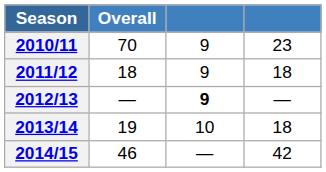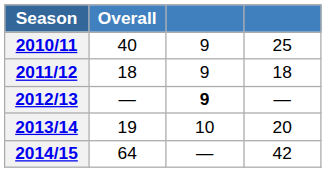2010/11 | Overall: 70 -> 40
2010/11 | column 4: 23 -> 25
2013/14 | column 4: 18 -> 20
2014/15 | Overall: 46 -> 64
